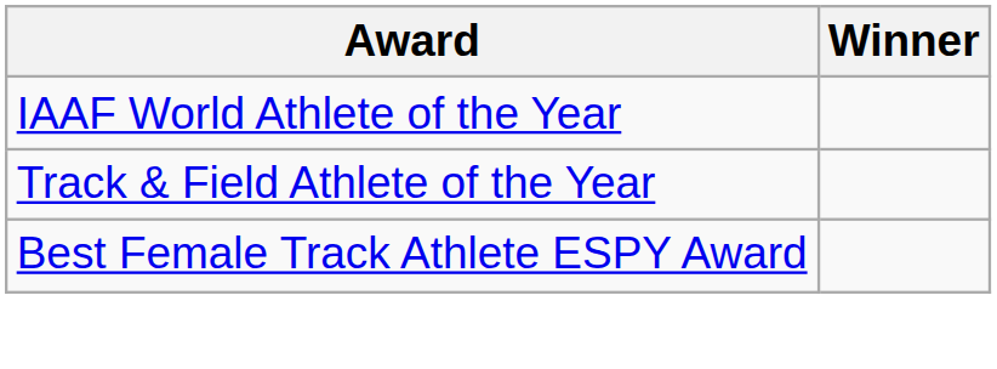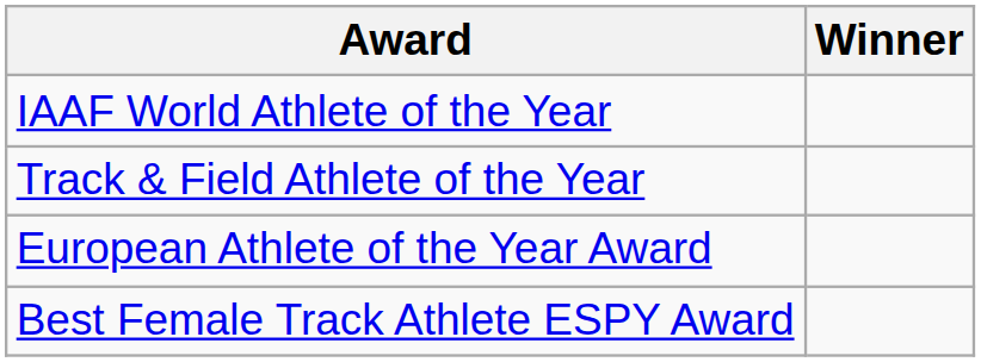+ row: European Athlete of the Year Award
